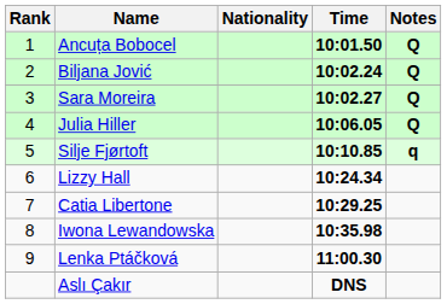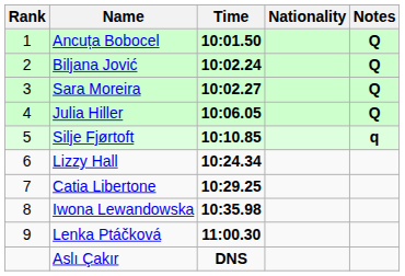columns swapped: Nationality <-> Time
